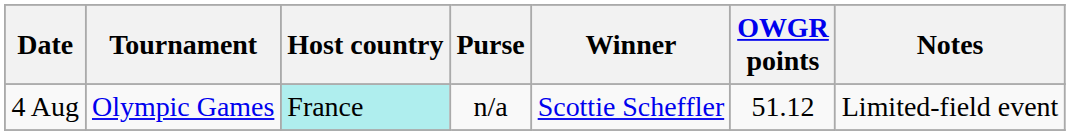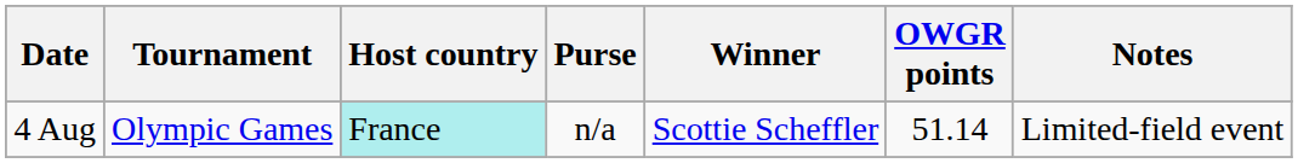4 Aug | OWGR points: 51.12 -> 51.14
